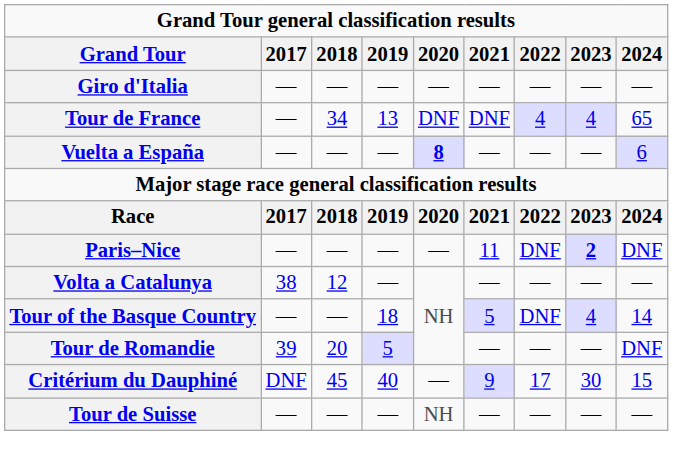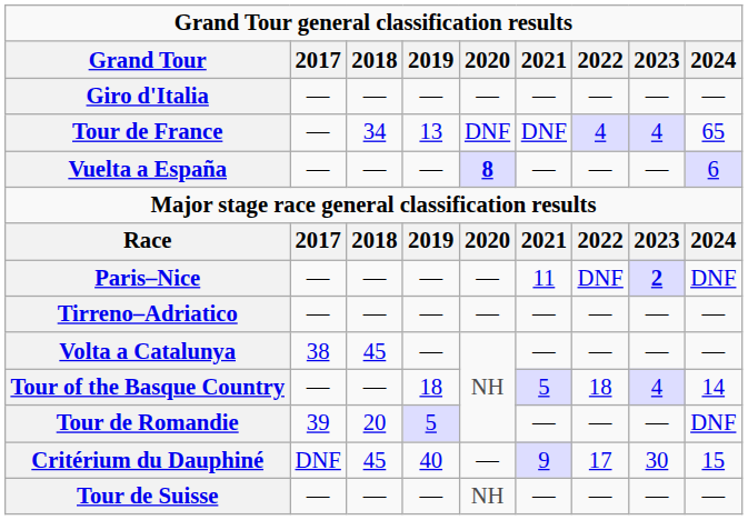+ row: Tirreno–Adriatico | — | — | — | — | — | — | — | —
Volta a Catalunya | 2018: 12 -> 45
Tour of the Basque Country | 2022: DNF -> 18
